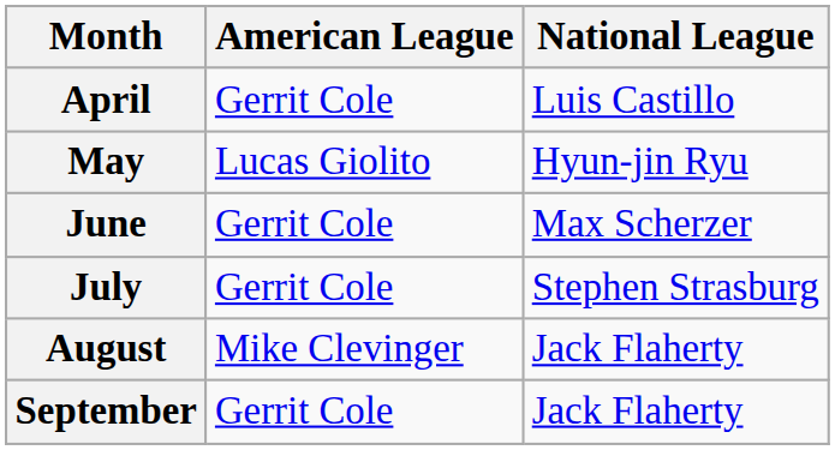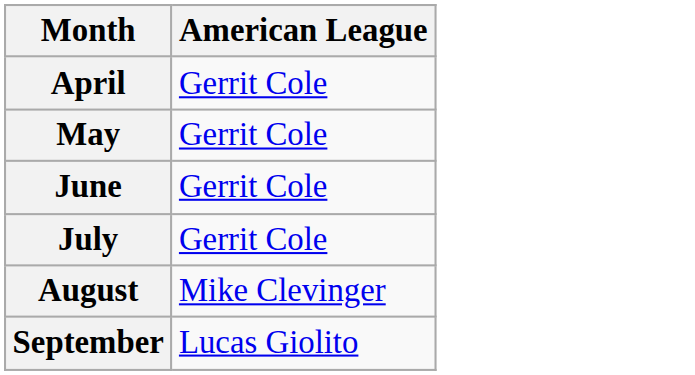- column: National League | Luis Castillo | Hyun-jin Ryu | Max Scherzer | Stephen Strasburg | Jack Flaherty | Jack Flaherty
May | American League: Lucas Giolito -> Gerrit Cole
September | American League: Gerrit Cole -> Lucas Giolito
